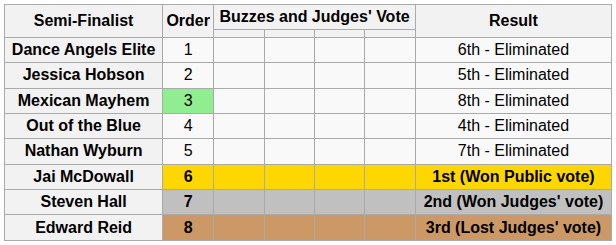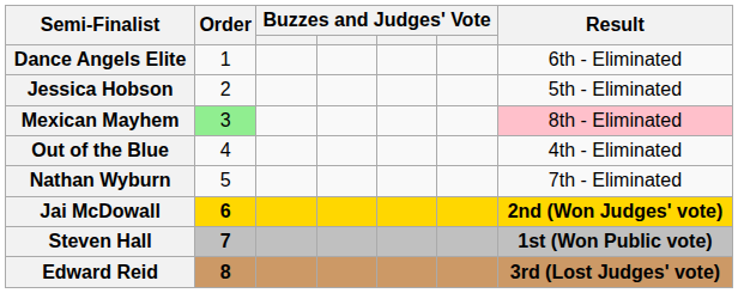Mexican Mayhem | Result: no background -> pink background
Jai McDowall | Result: 1st (Won Public vote) -> 2nd (Won Judges' vote)
Steven Hall | Result: 2nd (Won Judges' vote) -> 1st (Won Public vote)
